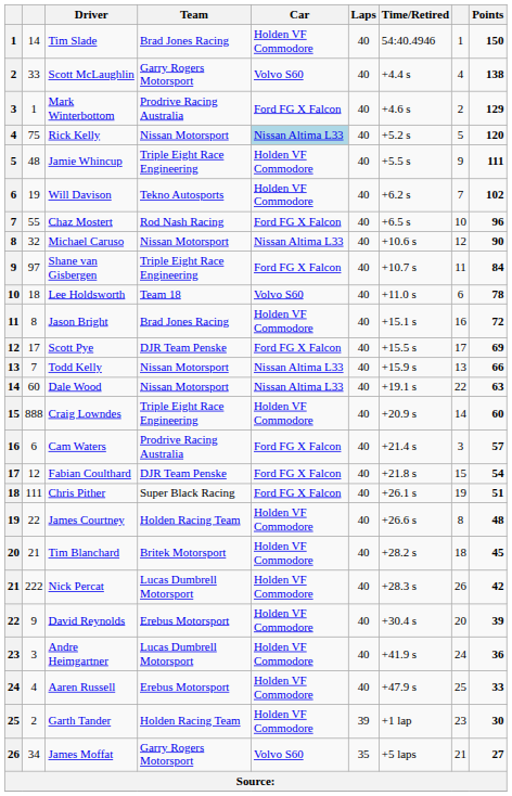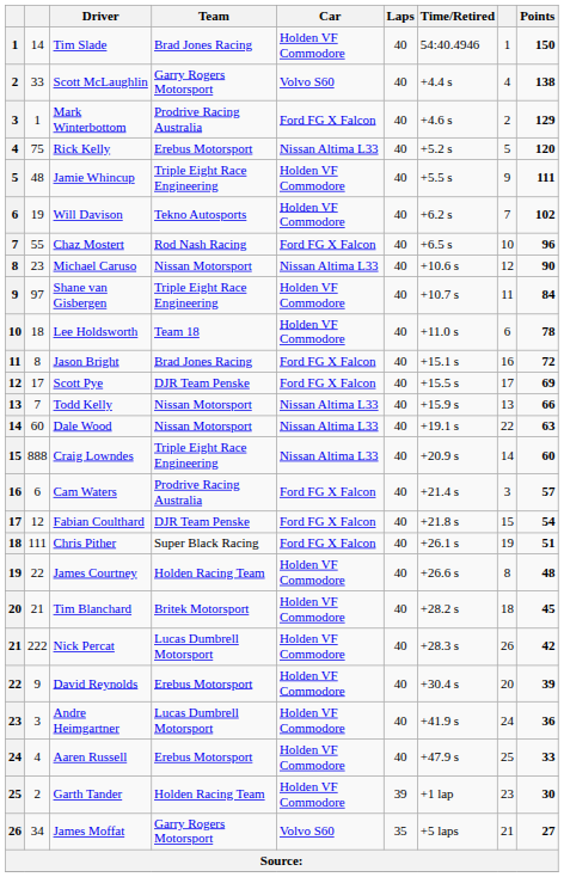Rick Kelly | Team: Nissan Motorsport -> Erebus Motorsport
Rick Kelly | Car: lightblue background -> no background
Michael Caruso | column 2: 32 -> 23
Shane van Gisbergen | Car: Ford FG X Falcon -> Holden VF Commodore
Lee Holdsworth | Car: Volvo S60 -> Holden VF Commodore
Jason Bright | Car: Holden VF Commodore -> Ford FG X Falcon
Craig Lowndes | Car: Holden VF Commodore -> Nissan Altima L33
